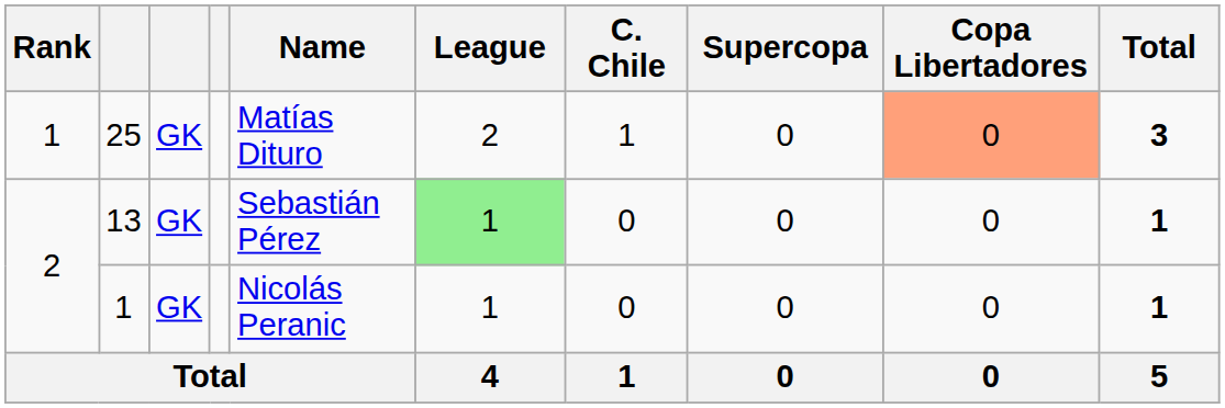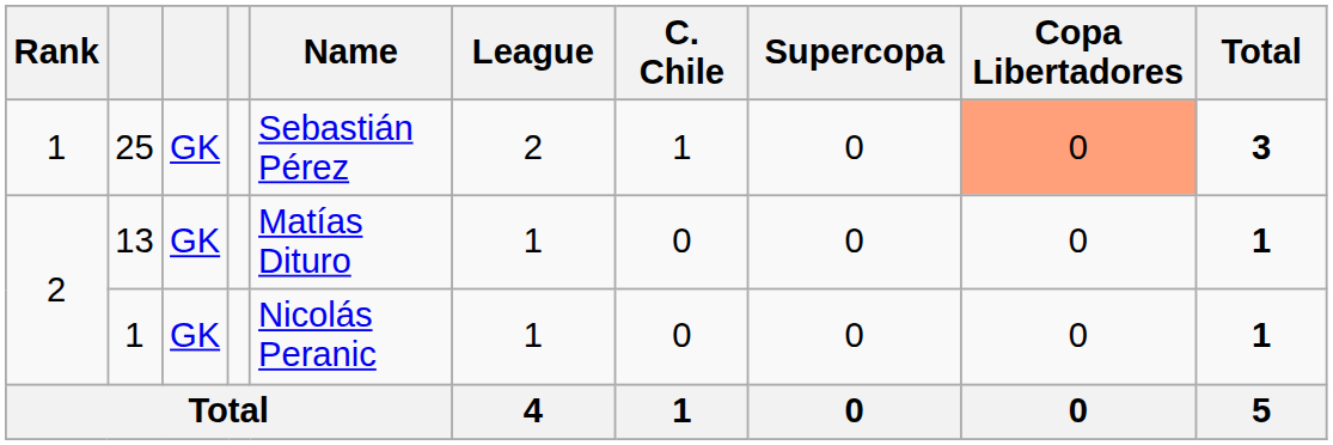25 | Name: Matías Dituro -> Sebastián Pérez
13 | Name: Sebastián Pérez -> Matías Dituro
13 | League: lightgreen background -> no background
